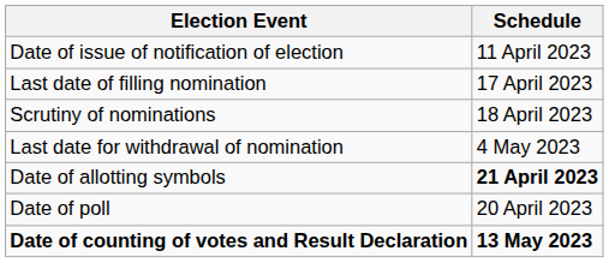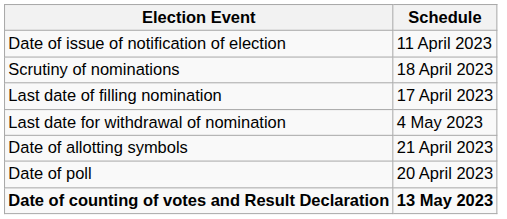rows swapped: Last date of filling nomination <-> Scrutiny of nominations
Date of allotting symbols | Schedule: bold -> normal
